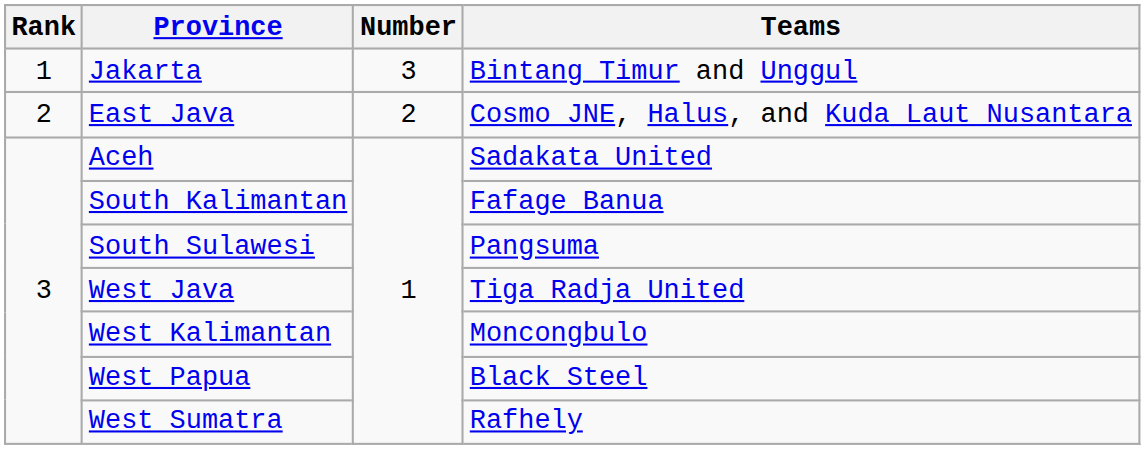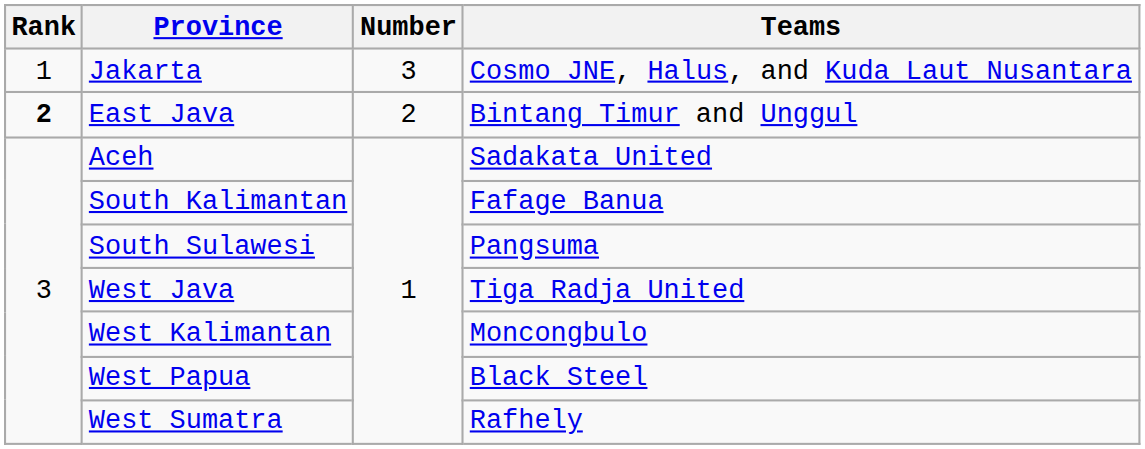Jakarta | Teams: Bintang Timur and Unggul -> Cosmo JNE, Halus, and Kuda Laut Nusantara
East Java | Rank: normal -> bold
East Java | Teams: Cosmo JNE, Halus, and Kuda Laut Nusantara -> Bintang Timur and Unggul
